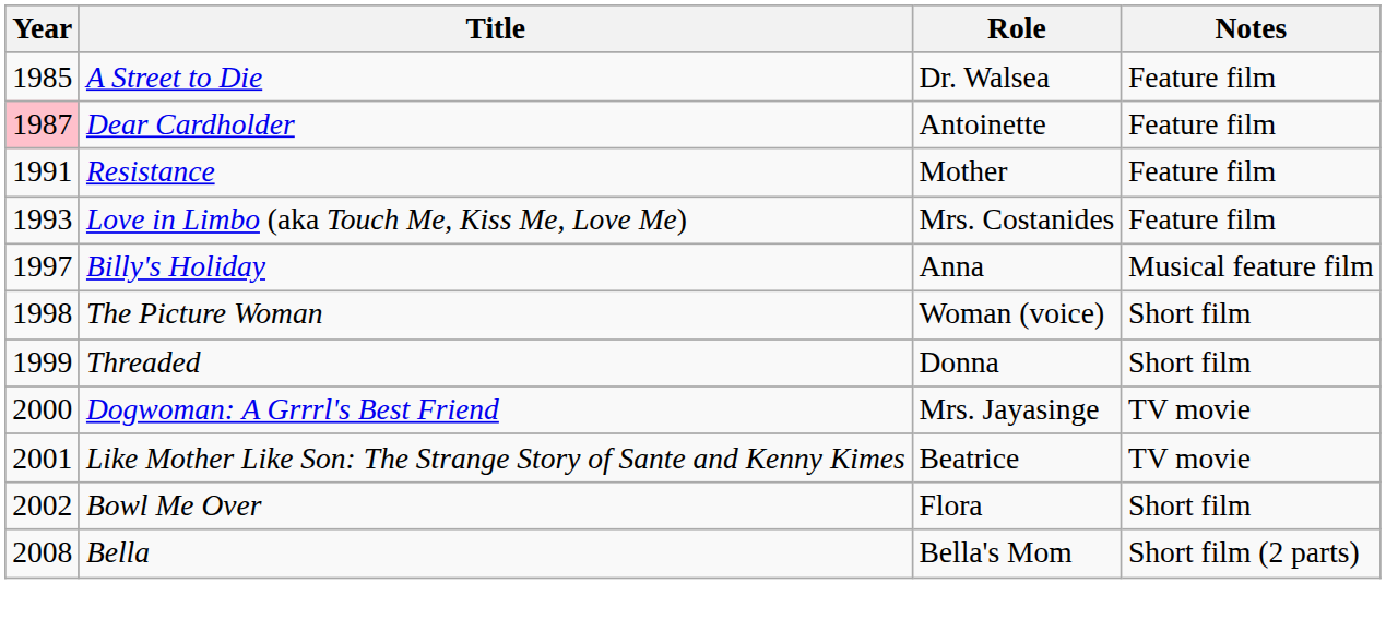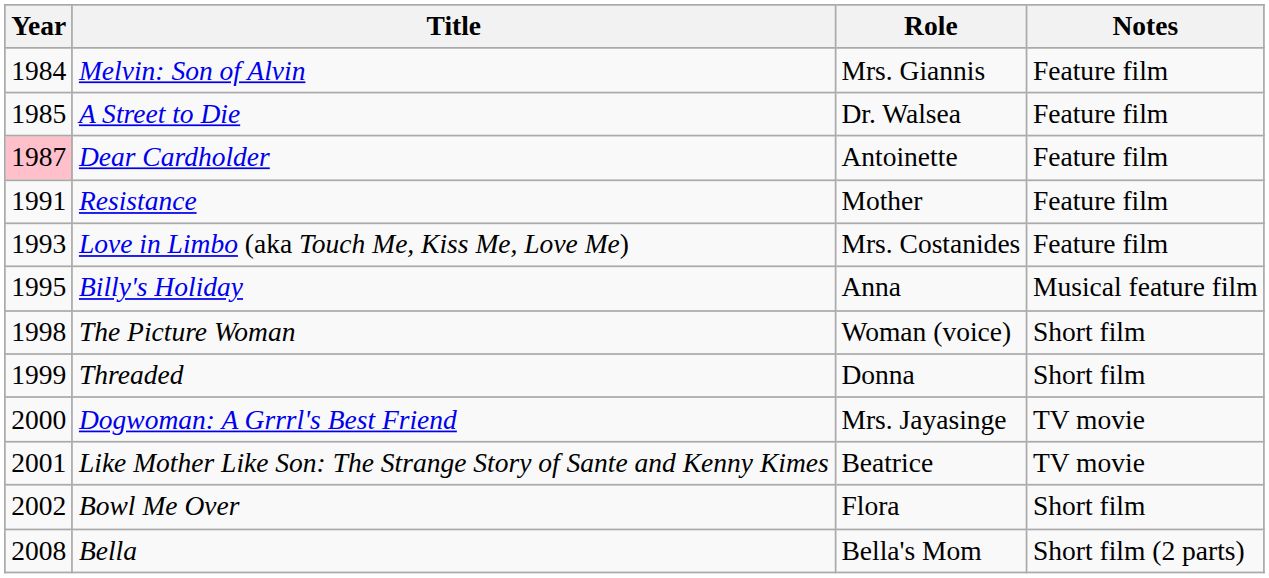+ row: 1984 | Melvin: Son of Alvin | Mrs. Giannis | Feature film
Billy's Holiday | Year: 1997 -> 1995
